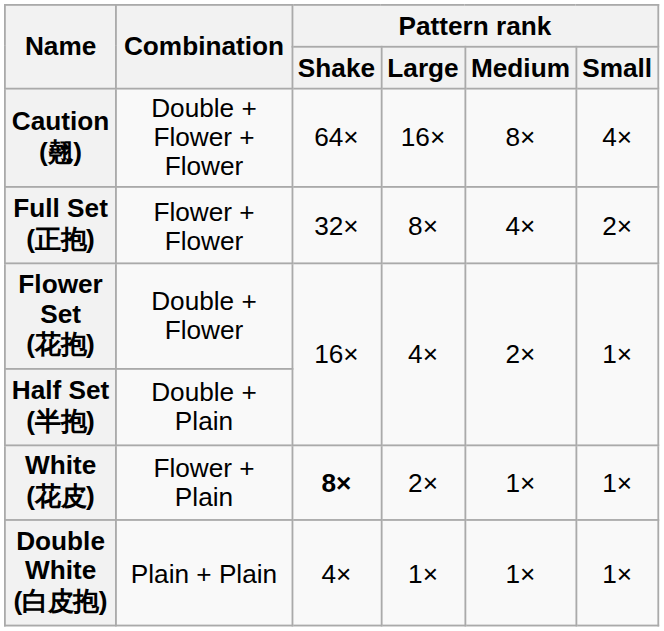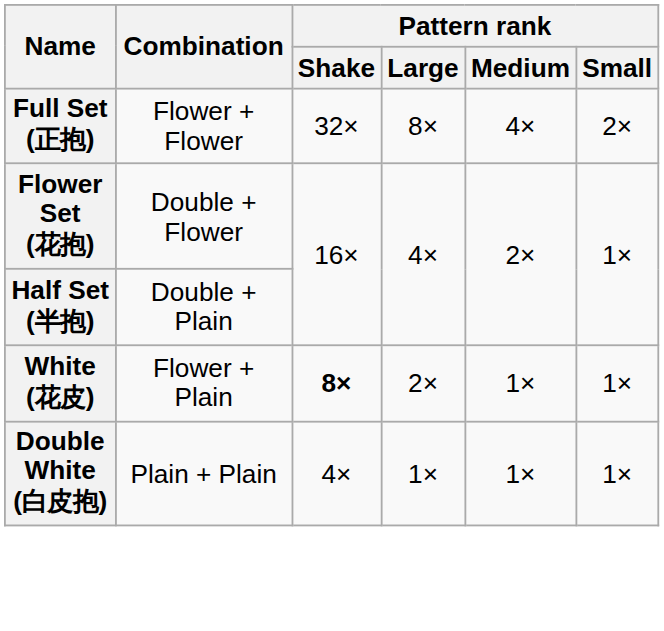- row: Caution (翹) | Double + Flower + Flower | 64× | 16× | 8× | 4×
